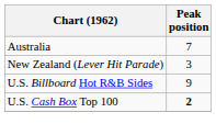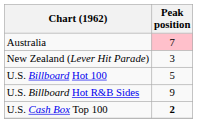Australia | Peak position: no background -> pink background
+ row: U.S. Billboard Hot 100 | 5
